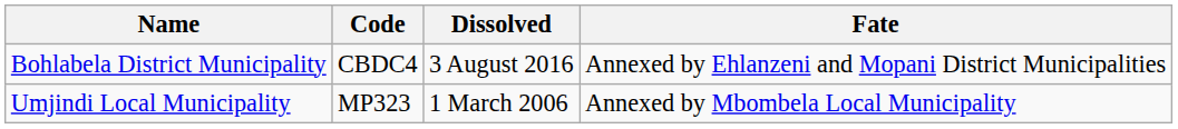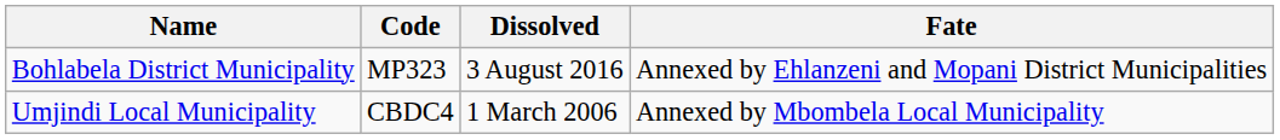Bohlabela District Municipality | Code: CBDC4 -> MP323
Umjindi Local Municipality | Code: MP323 -> CBDC4
